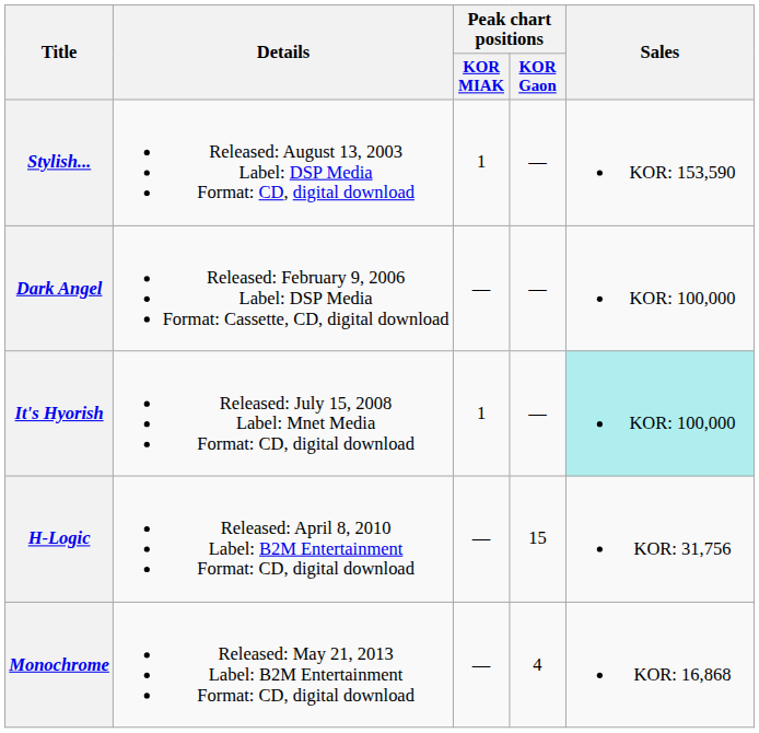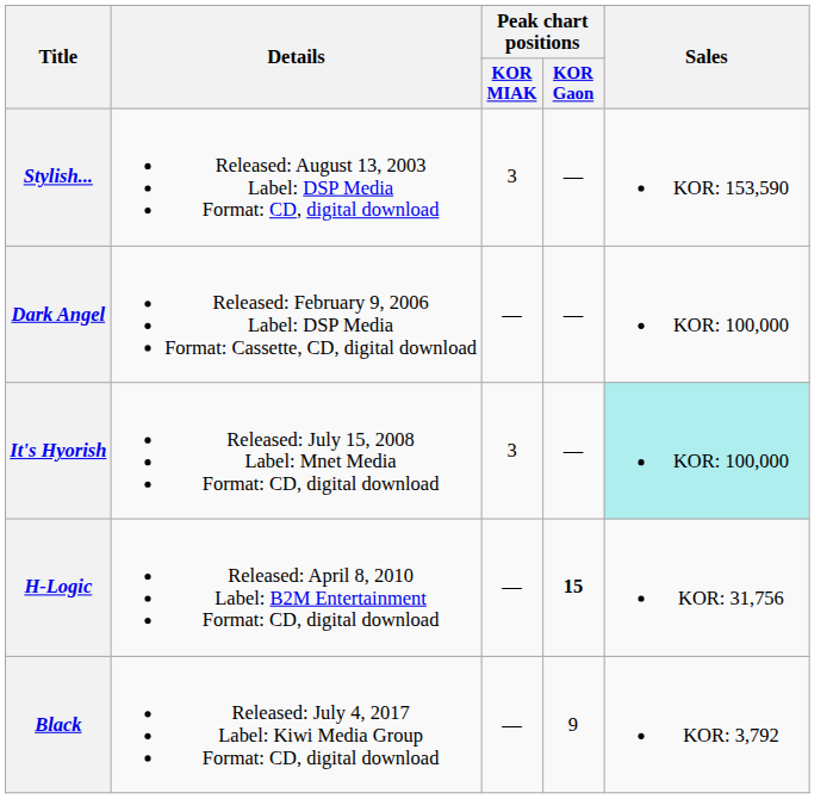Stylish... | Peak chart positions / KOR MIAK: 1 -> 3
It's Hyorish | Peak chart positions / KOR MIAK: 1 -> 3
H-Logic | Peak chart positions / KOR Gaon: normal -> bold
- row: Monochrome | Released: May 21, 2013 Label: B2M Entertainment Format: CD, digital download | — | 4 | KOR: 16,868
+ row: Black | Released: July 4, 2017 Label: Kiwi Media Group Format: CD, digital download | — | 9 | KOR: 3,792
